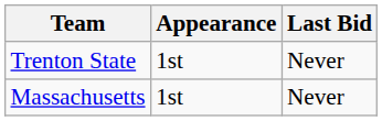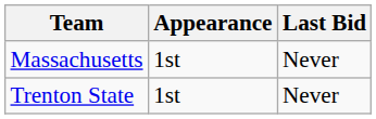rows swapped: Massachusetts <-> Trenton State
